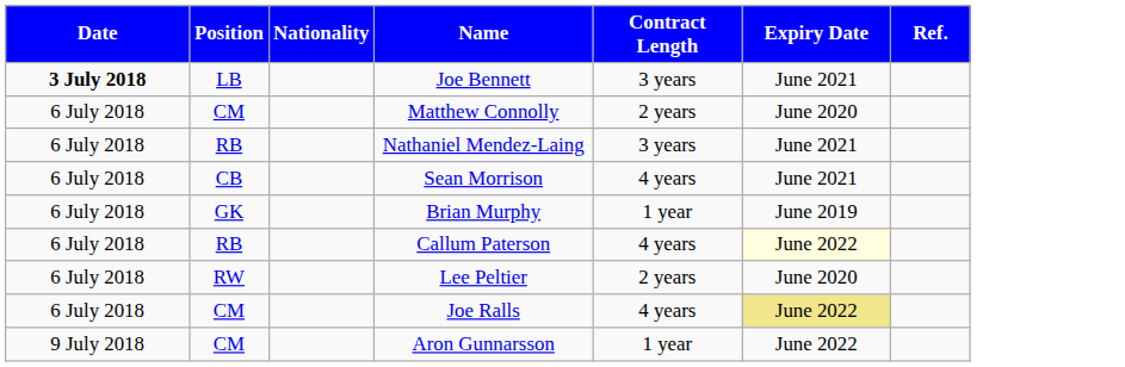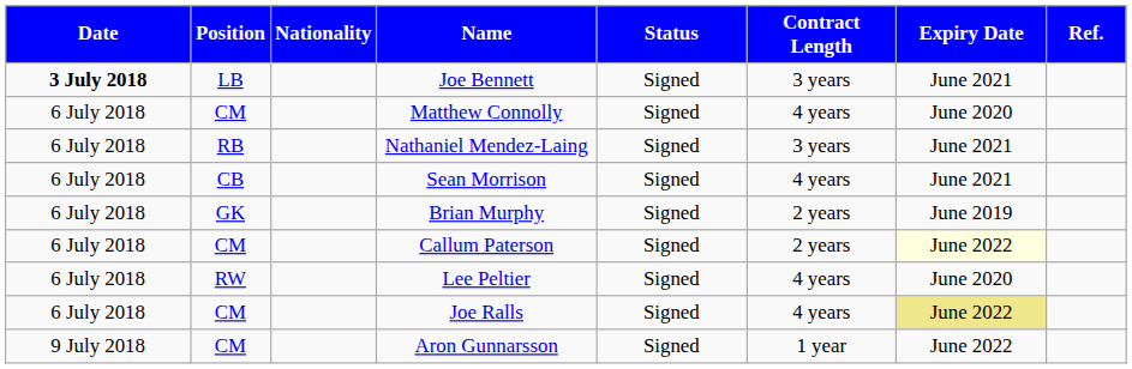+ column: Status | Signed | Signed | Signed | Signed | Signed | Signed | Signed | Signed | Signed
Matthew Connolly | Contract Length: 2 years -> 4 years
Brian Murphy | Contract Length: 1 year -> 2 years
Callum Paterson | Position: RB -> CM
Callum Paterson | Contract Length: 4 years -> 2 years
Lee Peltier | Contract Length: 2 years -> 4 years
